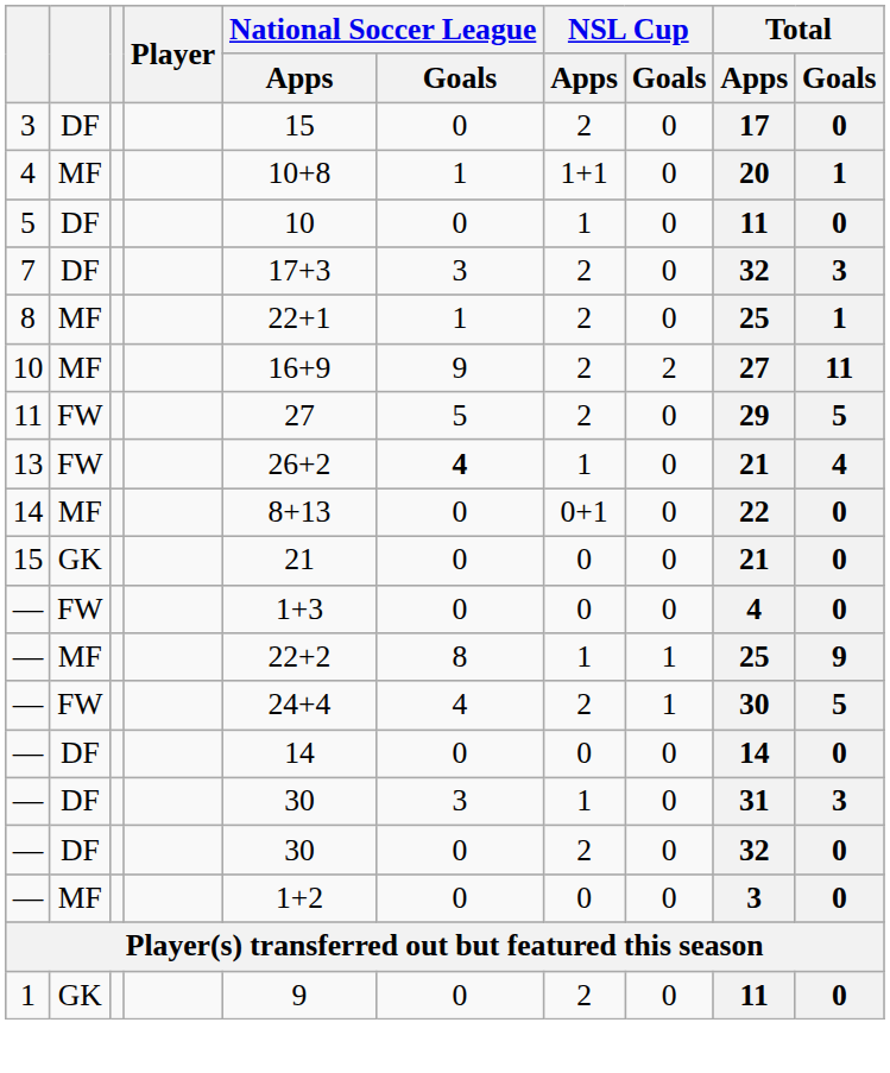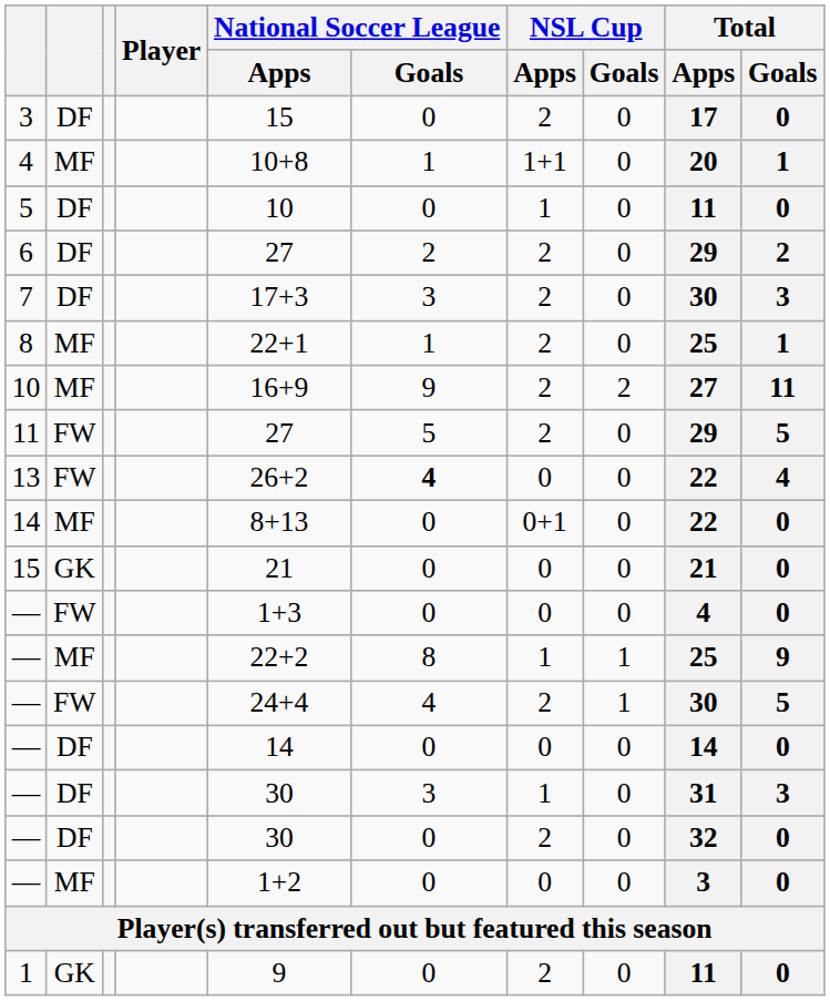+ row: 6 | DF | 27 | 2 | 2 | 0 | 29 | 2
7 | Total / Apps: 32 -> 30
13 | NSL Cup / Apps: 1 -> 0
13 | Total / Apps: 21 -> 22
